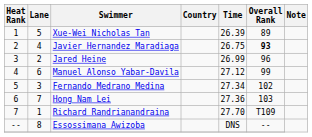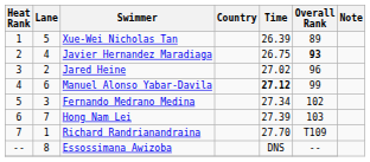Jared Heine | Time: 26.99 -> 27.02
Manuel Alonso Yabar-Davila | Time: normal -> bold
Hong Nam Lei | Time: 27.36 -> 27.39
